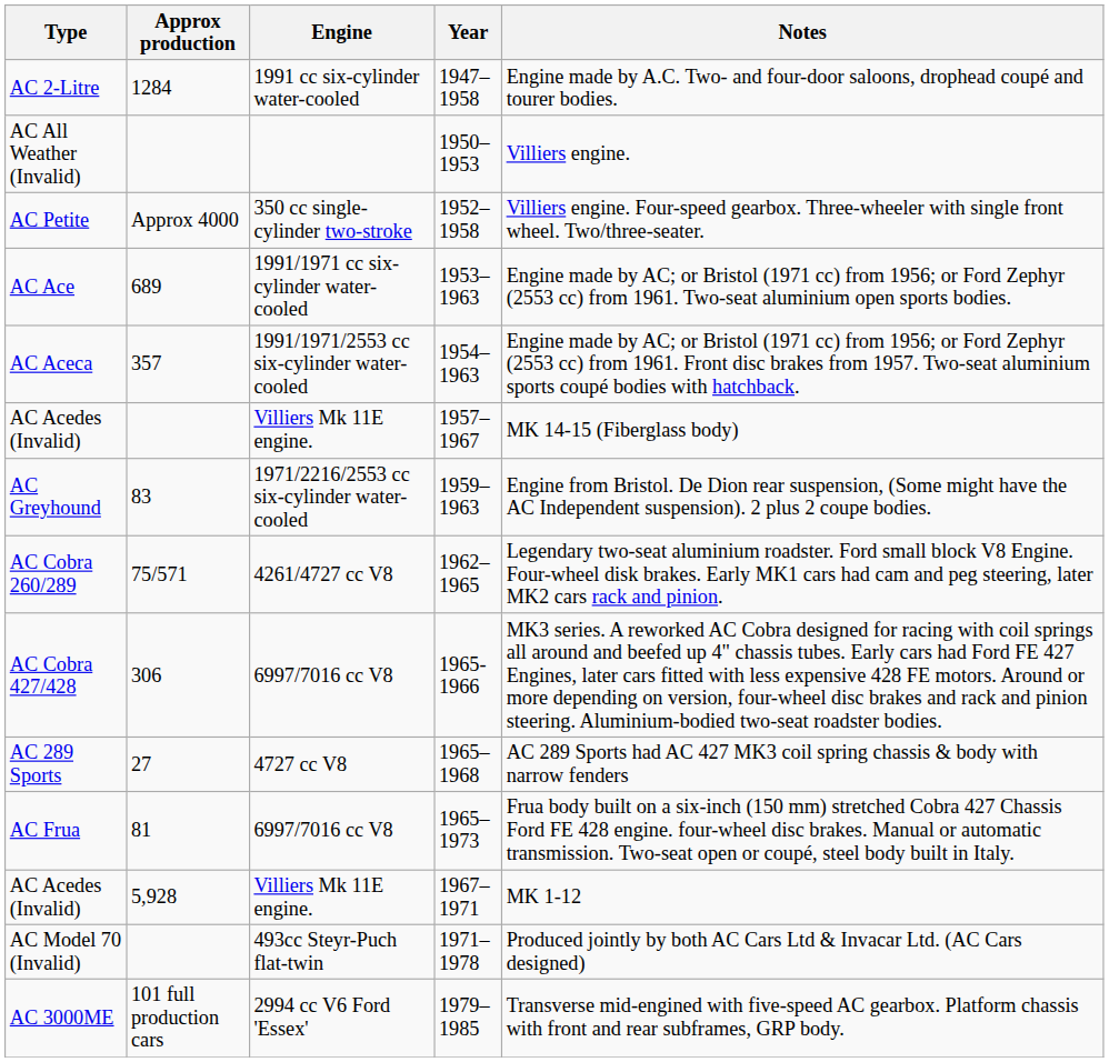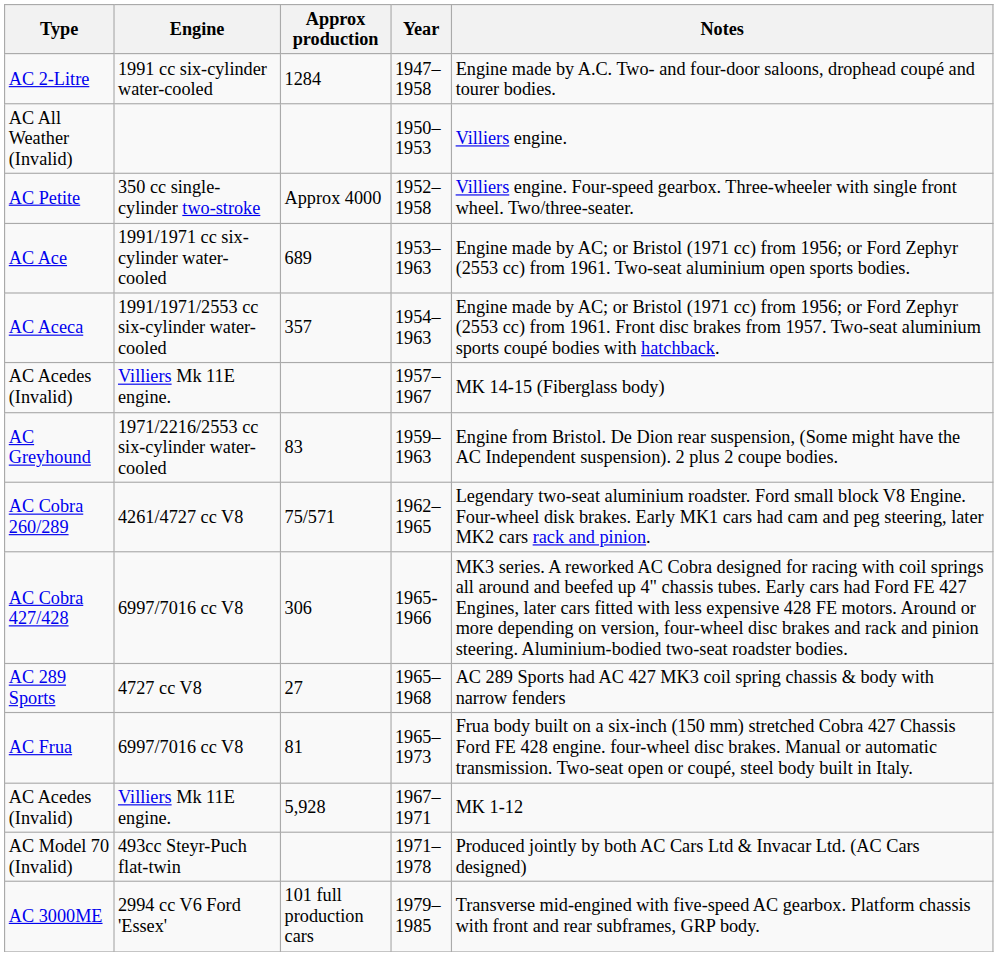columns swapped: Engine <-> Approx production
